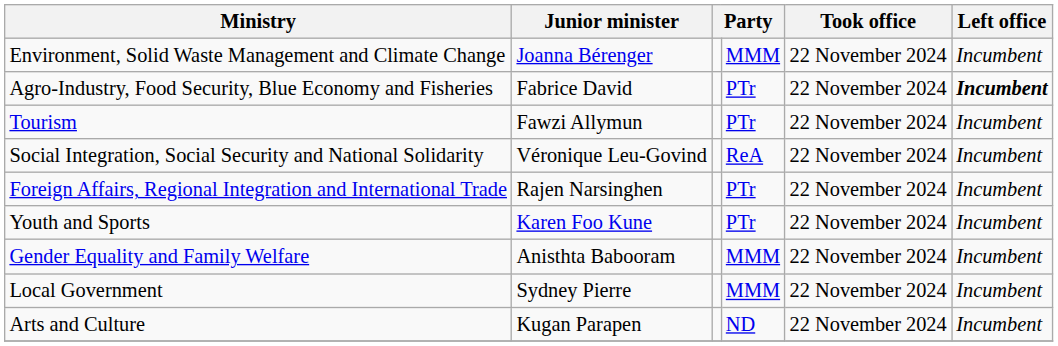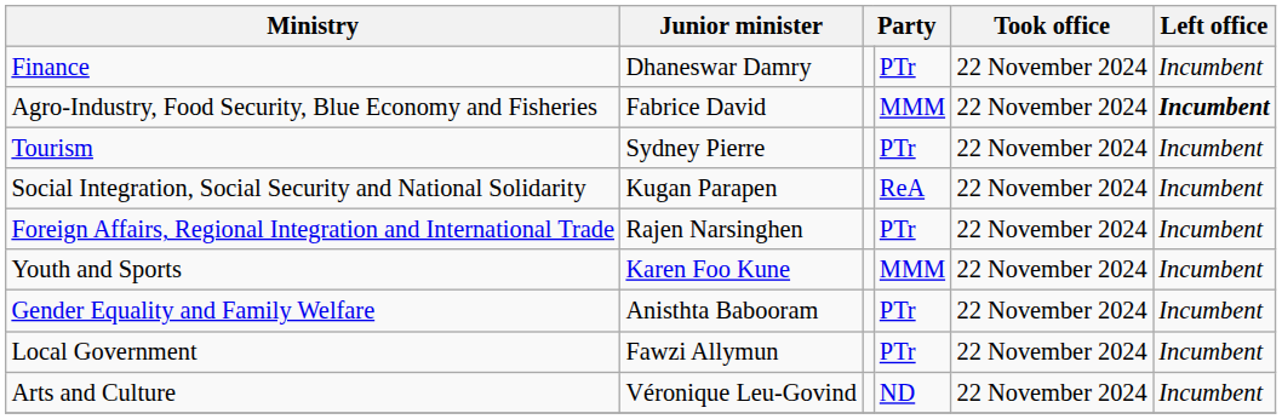+ row: Finance | Dhaneswar Damry | PTr | 22 November 2024 | Incumbent
- row: Environment, Solid Waste Management and Climate Change | Joanna Bérenger | MMM | 22 November 2024 | Incumbent
Agro-Industry, Food Security, Blue Economy and Fisheries | column 4: PTr -> MMM
Tourism | Junior minister: Fawzi Allymun -> Sydney Pierre
Social Integration, Social Security and National Solidarity | Junior minister: Véronique Leu-Govind -> Kugan Parapen
Youth and Sports | column 4: PTr -> MMM
Gender Equality and Family Welfare | column 4: MMM -> PTr
Local Government | Junior minister: Sydney Pierre -> Fawzi Allymun
Local Government | column 4: MMM -> PTr
Arts and Culture | Junior minister: Kugan Parapen -> Véronique Leu-Govind
